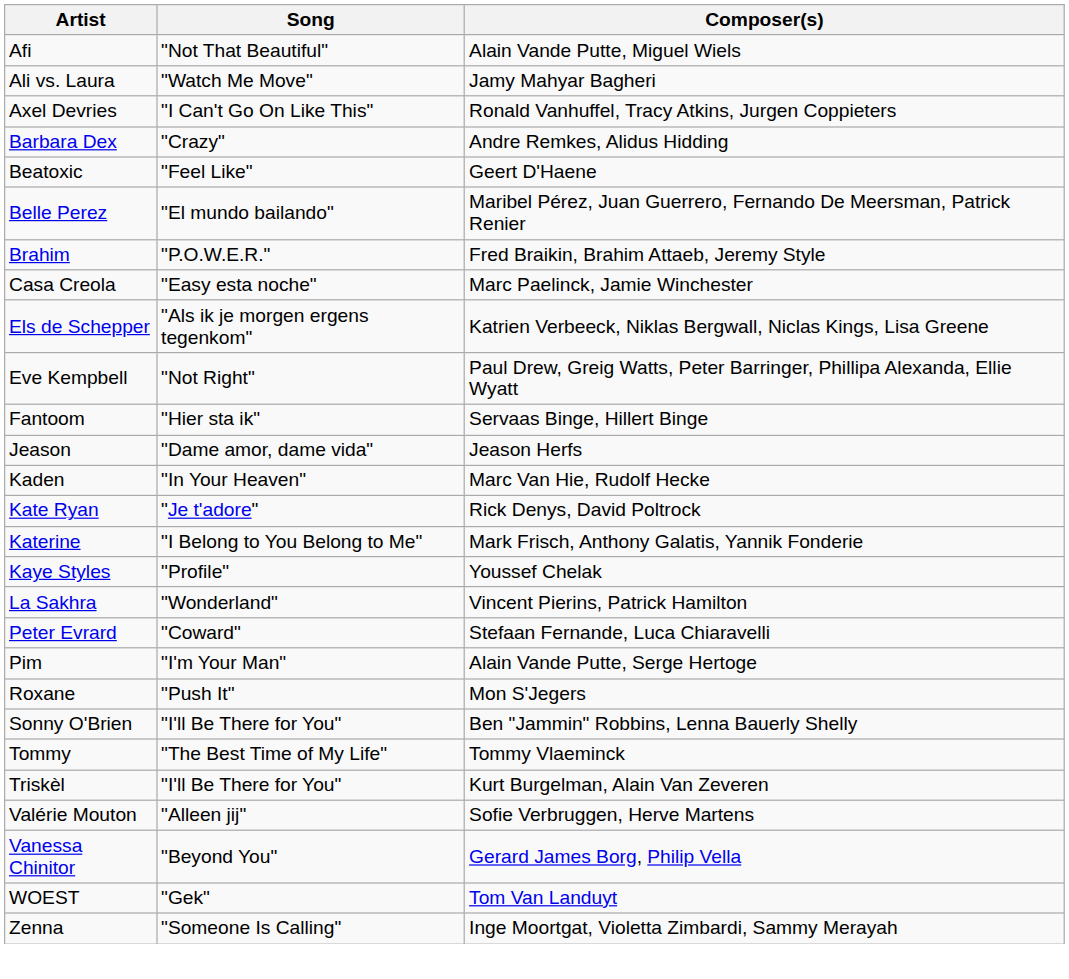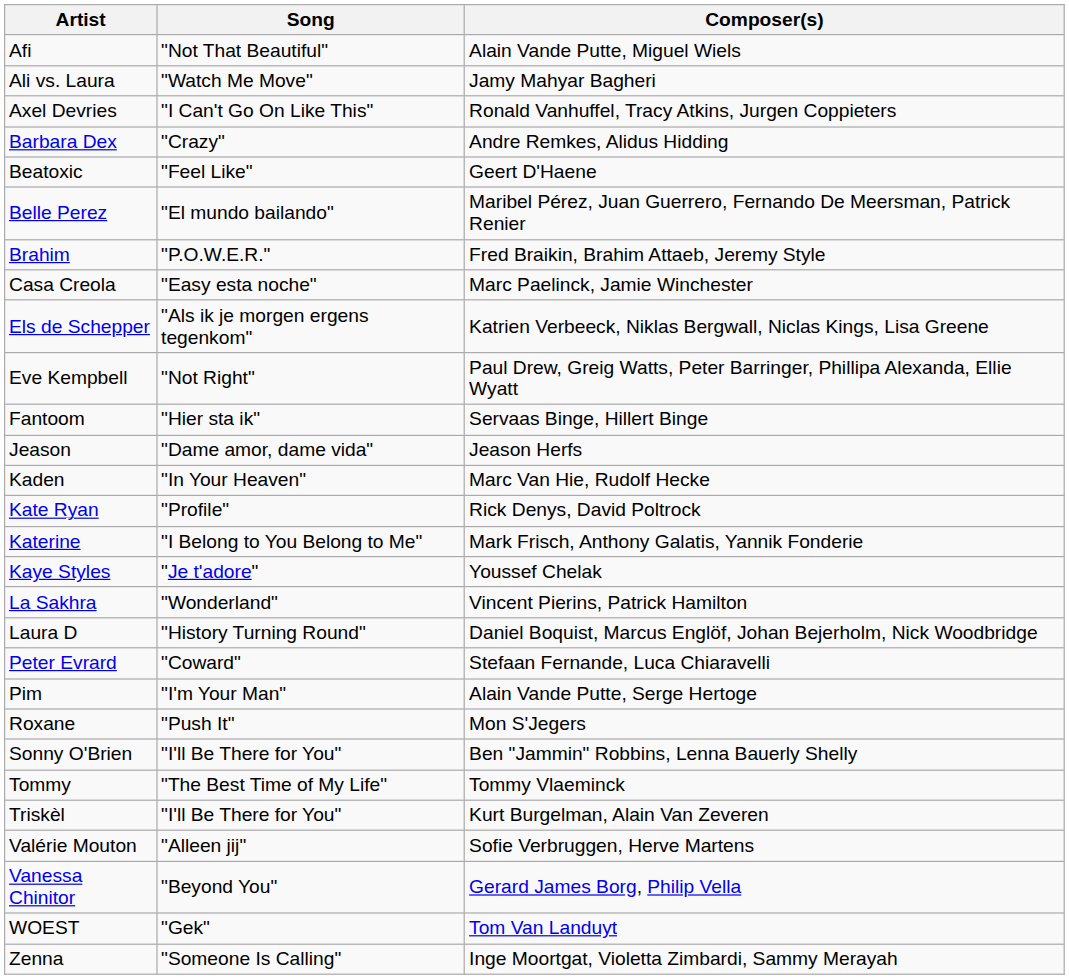Kate Ryan | Song: "Je t'adore" -> "Profile"
Kaye Styles | Song: "Profile" -> "Je t'adore"
+ row: Laura D | "History Turning Round" | Daniel Boquist, Marcus Englöf, Johan Bejerholm, Nick Woodbridge
